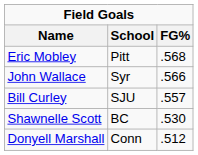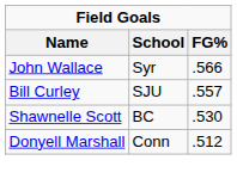- row: Eric Mobley | Pitt | .568
